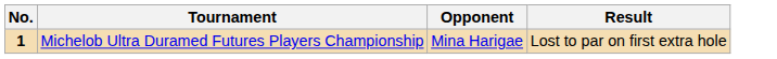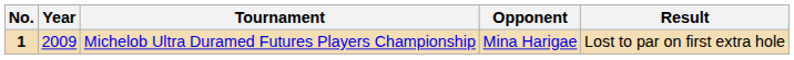+ column: Year | 2009
